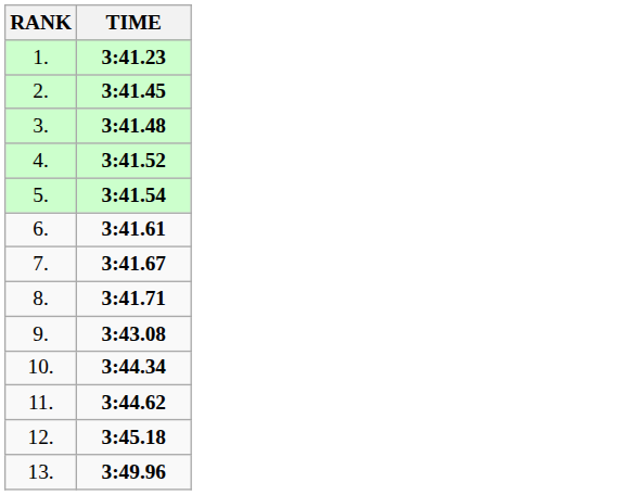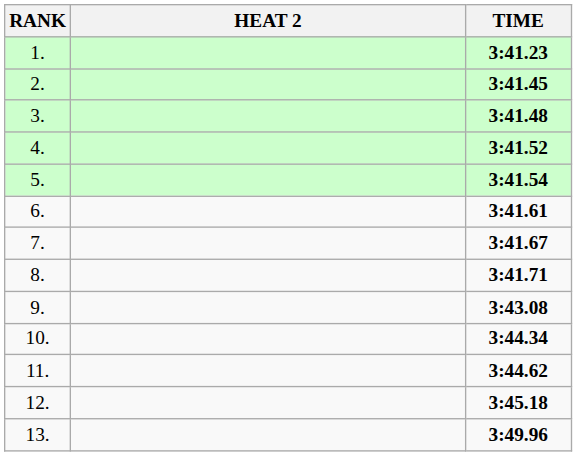+ column: HEAT 2
